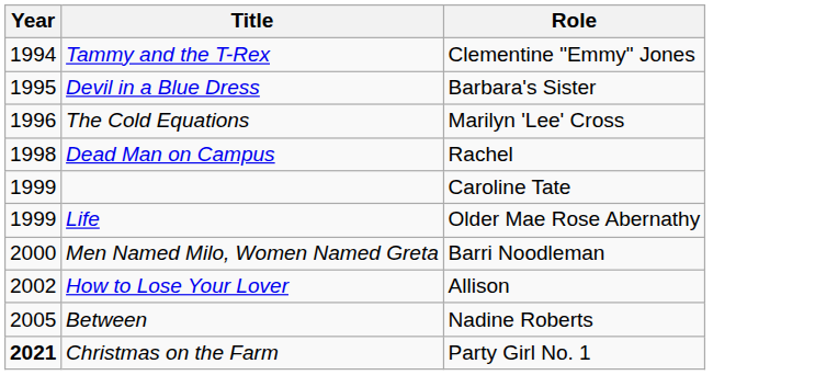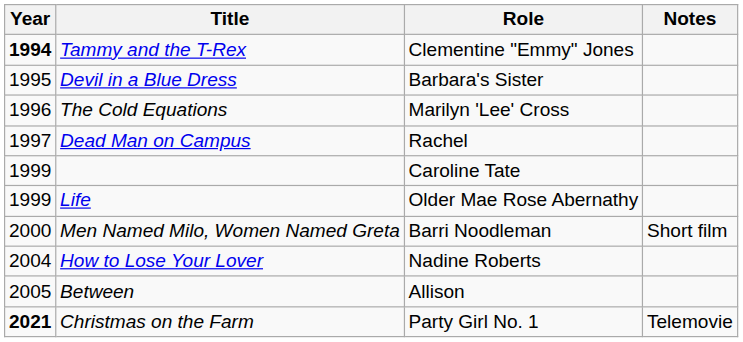+ column: Notes | Short film | Telemovie
Tammy and the T-Rex | Year: normal -> bold
Dead Man on Campus | Year: 1998 -> 1997
How to Lose Your Lover | Year: 2002 -> 2004
How to Lose Your Lover | Role: Allison -> Nadine Roberts
Between | Role: Nadine Roberts -> Allison
